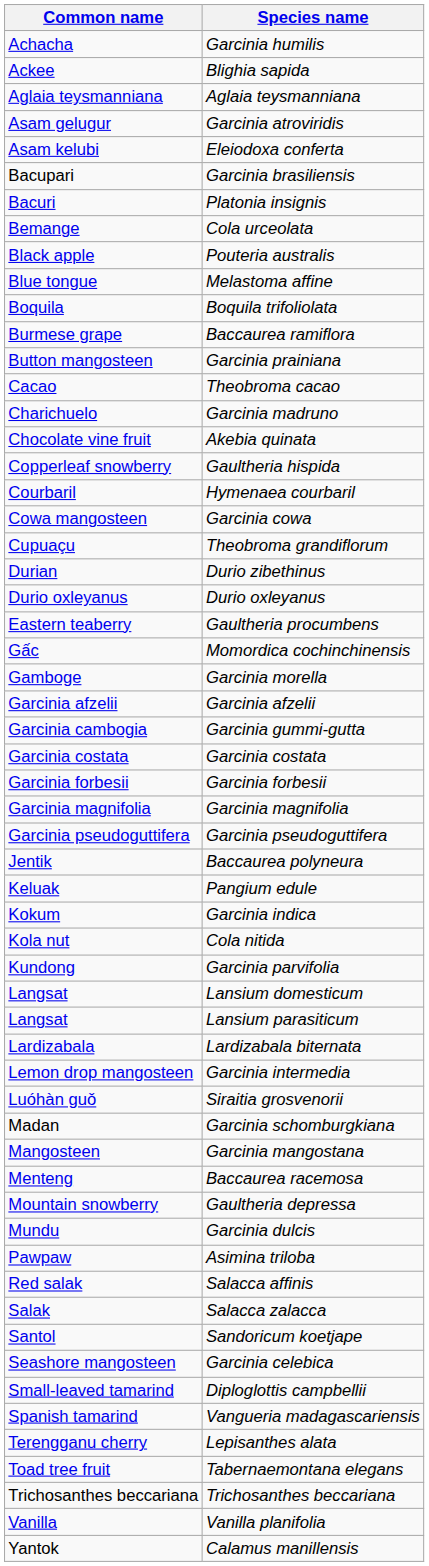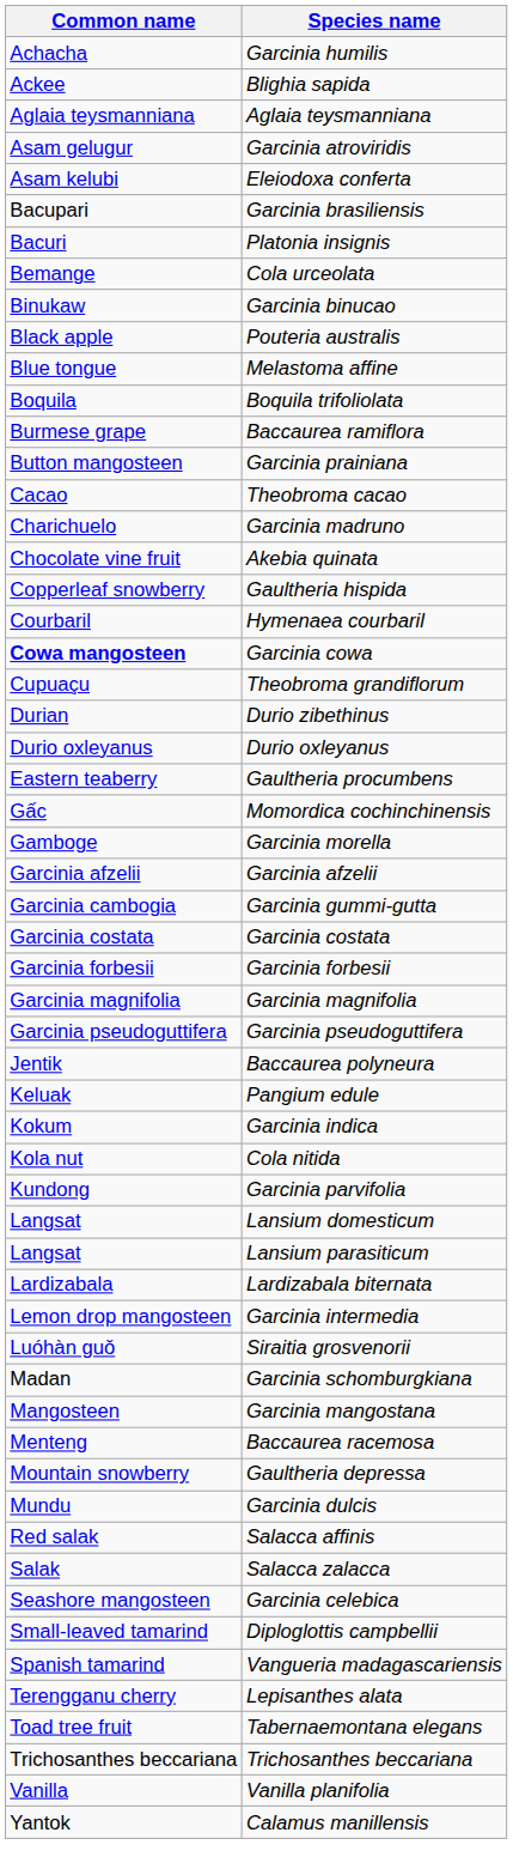+ row: Binukaw | Garcinia binucao
Garcinia cowa | Common name: normal -> bold
- row: Pawpaw | Asimina triloba
- row: Santol | Sandoricum koetjape
